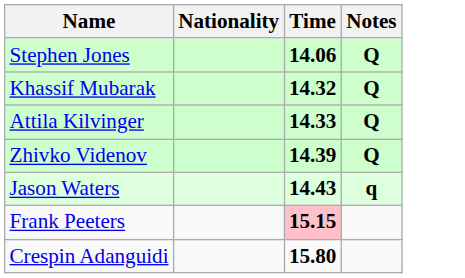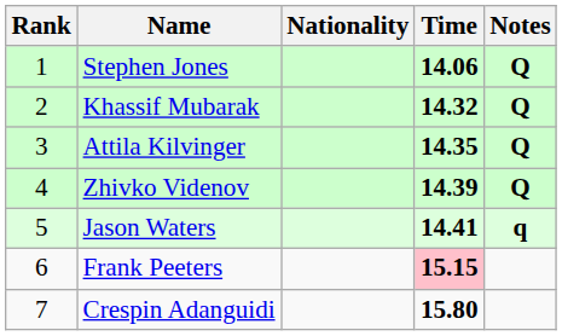+ column: Rank | 1 | 2 | 3 | 4 | 5 | 6 | 7
Attila Kilvinger | Time: 14.33 -> 14.35
Jason Waters | Time: 14.43 -> 14.41
